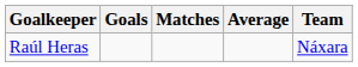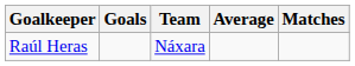columns swapped: Matches <-> Team
